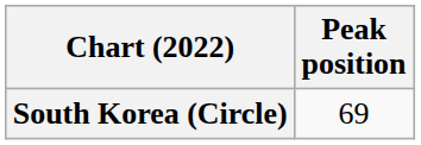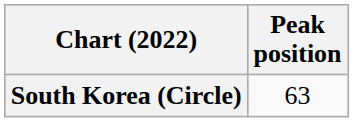South Korea (Circle) | Peak position: 69 -> 63
